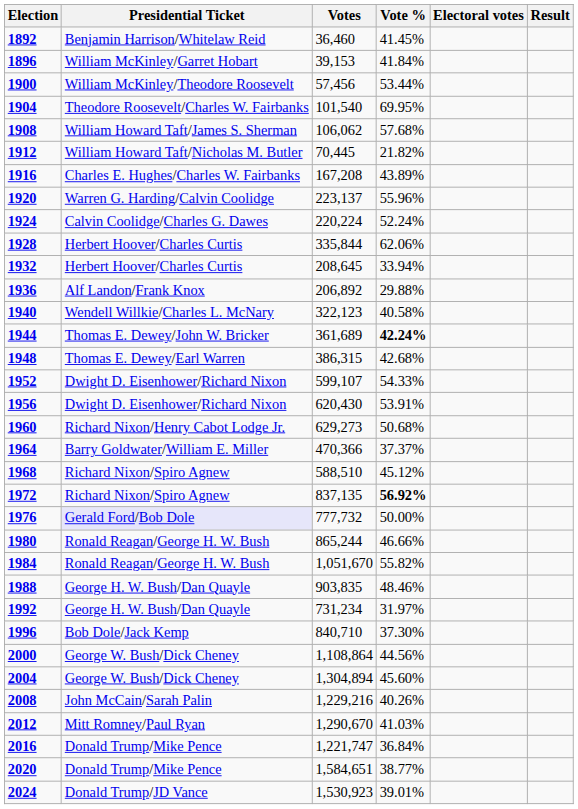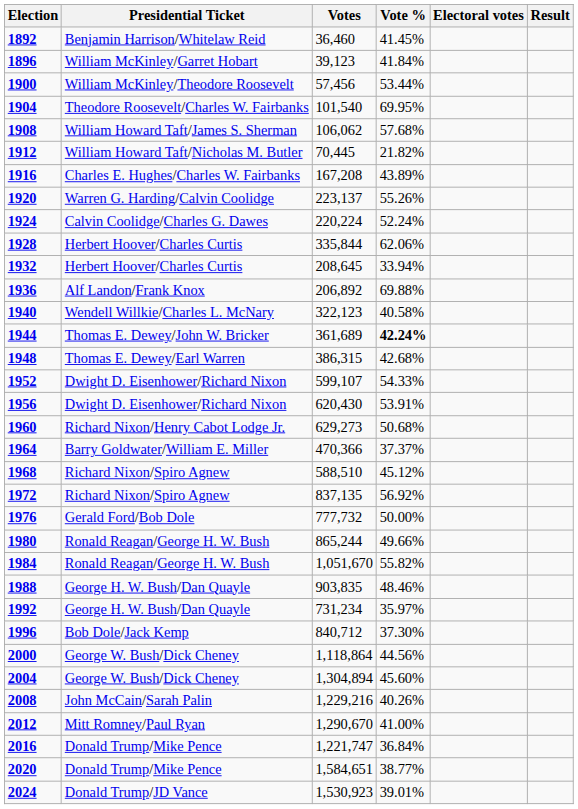1896 | Votes: 39,153 -> 39,123
1920 | Vote %: 55.96% -> 55.26%
1936 | Vote %: 29.88% -> 69.88%
1972 | Vote %: bold -> normal
1976 | Presidential Ticket: lavender background -> no background
1980 | Vote %: 46.66% -> 49.66%
1992 | Vote %: 31.97% -> 35.97%
1996 | Votes: 840,710 -> 840,712
2000 | Votes: 1,108,864 -> 1,118,864
2012 | Vote %: 41.03% -> 41.00%
